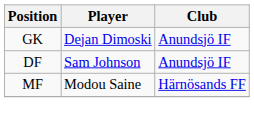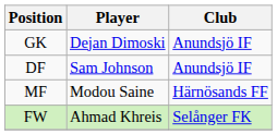+ row: FW | Ahmad Khreis | Selånger FK
